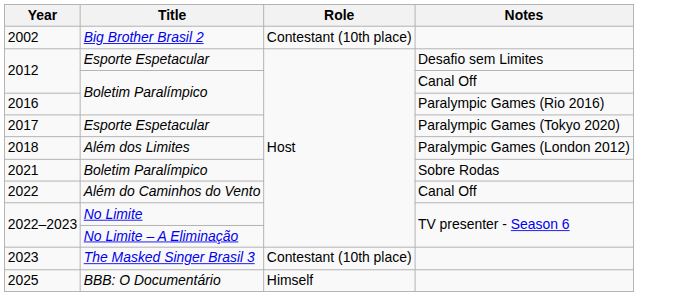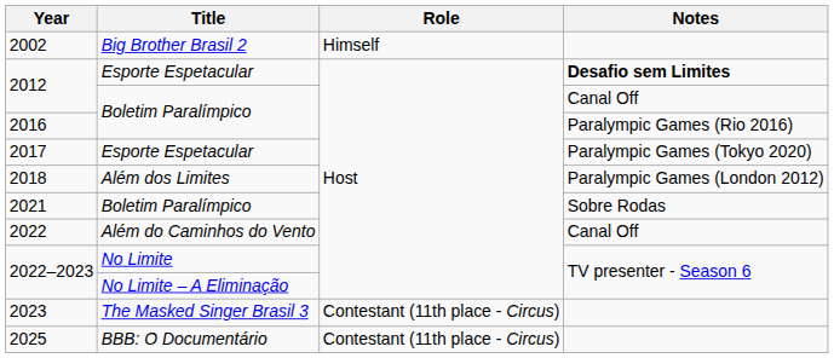2002 | Role: Contestant (10th place) -> Himself
2012 / Esporte Espetacular | Notes: normal -> bold
2023 | Role: Contestant (10th place) -> Contestant (11th place - Circus)
2025 | Role: Himself -> Contestant (11th place - Circus)
